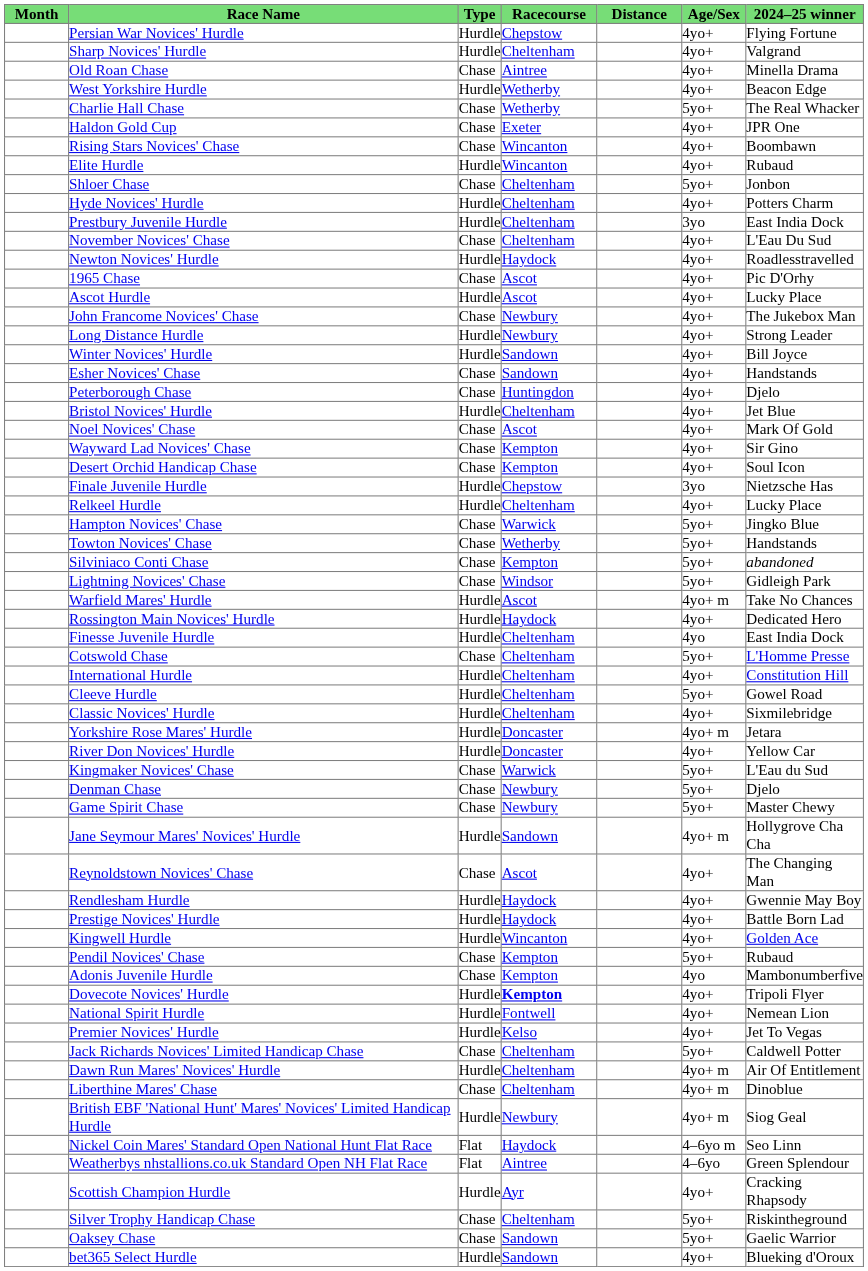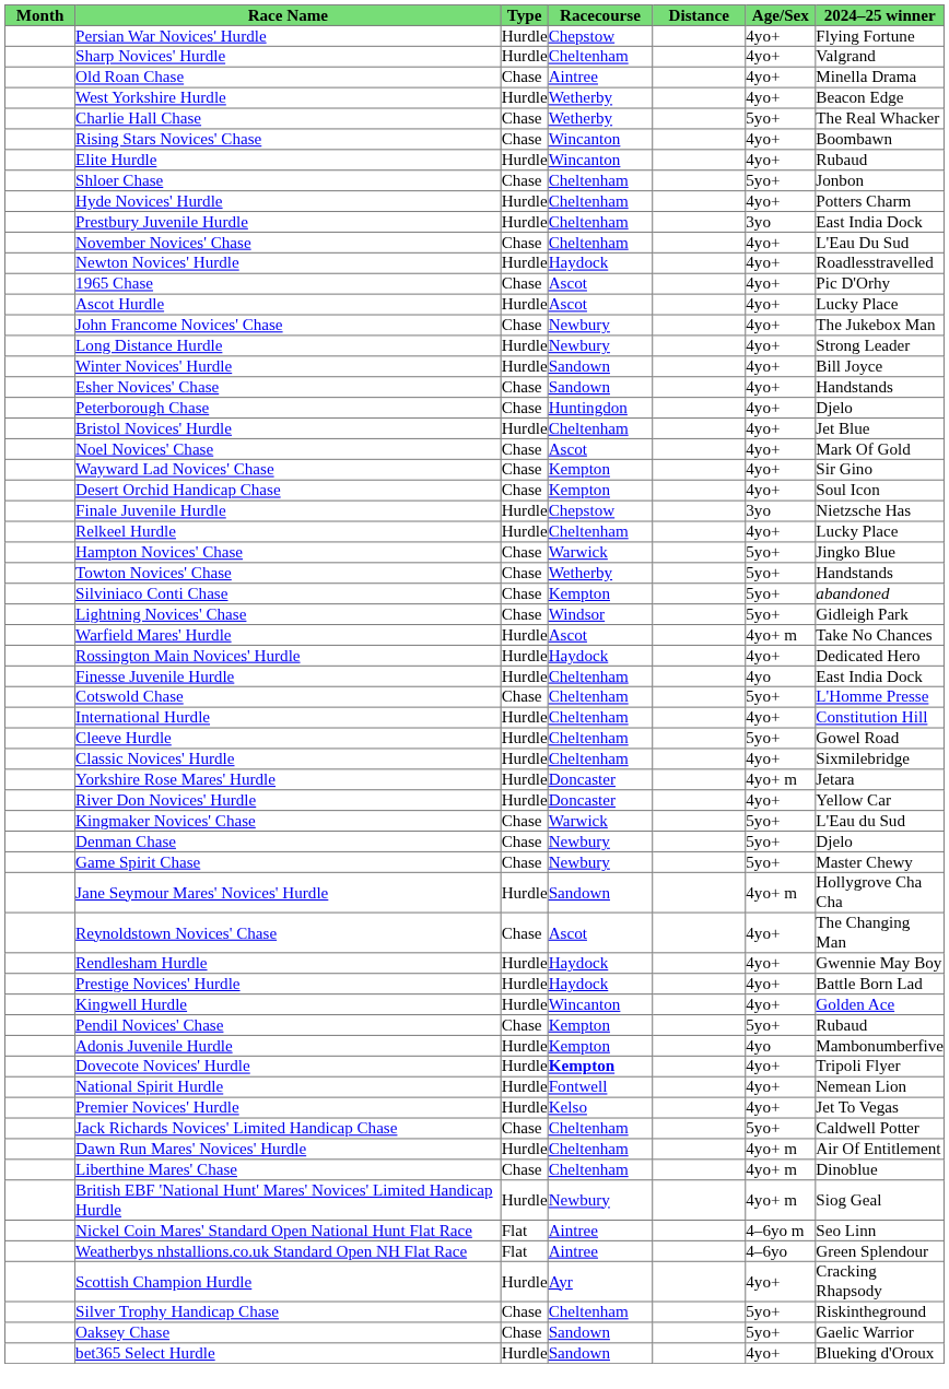- row: Haldon Gold Cup | Chase | Exeter | 4yo+ | JPR One
Adonis Juvenile Hurdle | Type: Chase -> Hurdle
Nickel Coin Mares' Standard Open National Hunt Flat Race | Racecourse: Haydock -> Aintree
